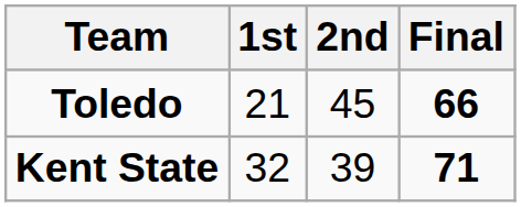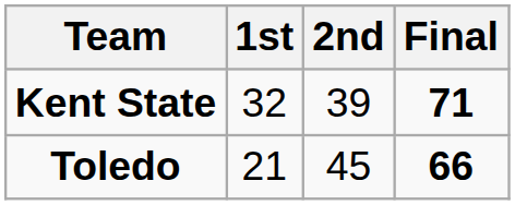rows swapped: Kent State <-> Toledo
